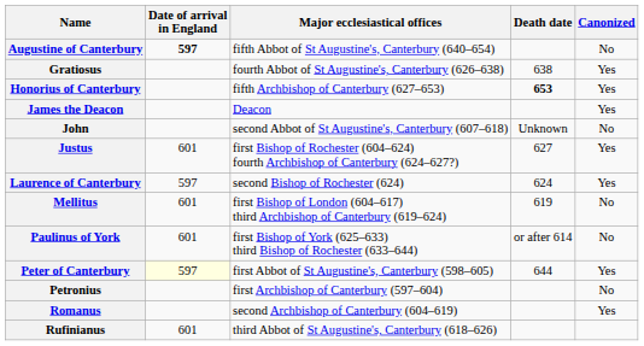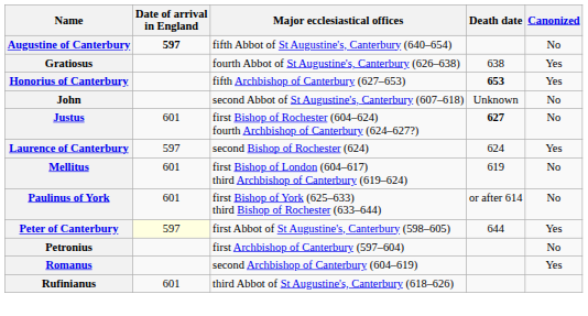- row: James the Deacon | Deacon | Yes
Justus | Death date: normal -> bold
Justus | Canonized: Yes -> No
